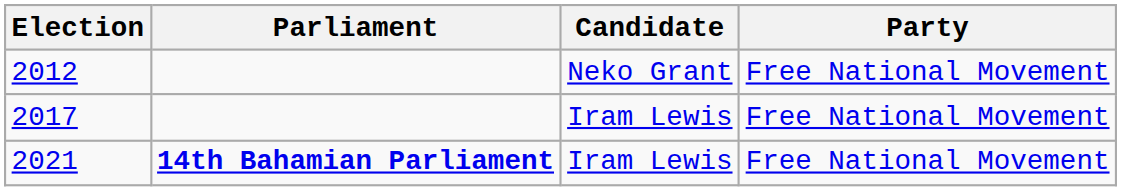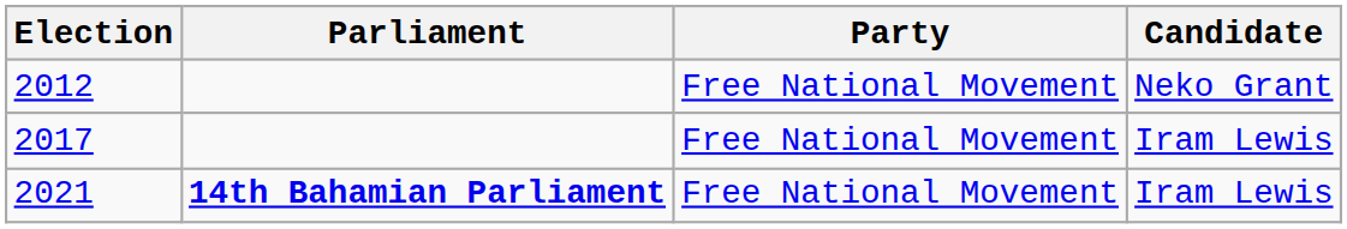columns swapped: Candidate <-> Party
